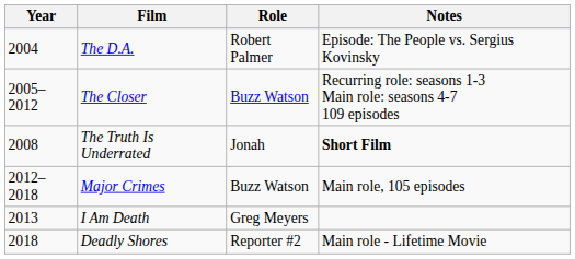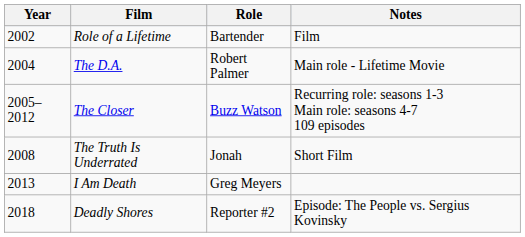+ row: 2002 | Role of a Lifetime | Bartender | Film
The D.A. | Notes: Episode: The People vs. Sergius Kovinsky -> Main role - Lifetime Movie
The Truth Is Underrated | Notes: bold -> normal
- row: 2012–2018 | Major Crimes | Buzz Watson | Main role, 105 episodes
Deadly Shores | Notes: Main role - Lifetime Movie -> Episode: The People vs. Sergius Kovinsky
